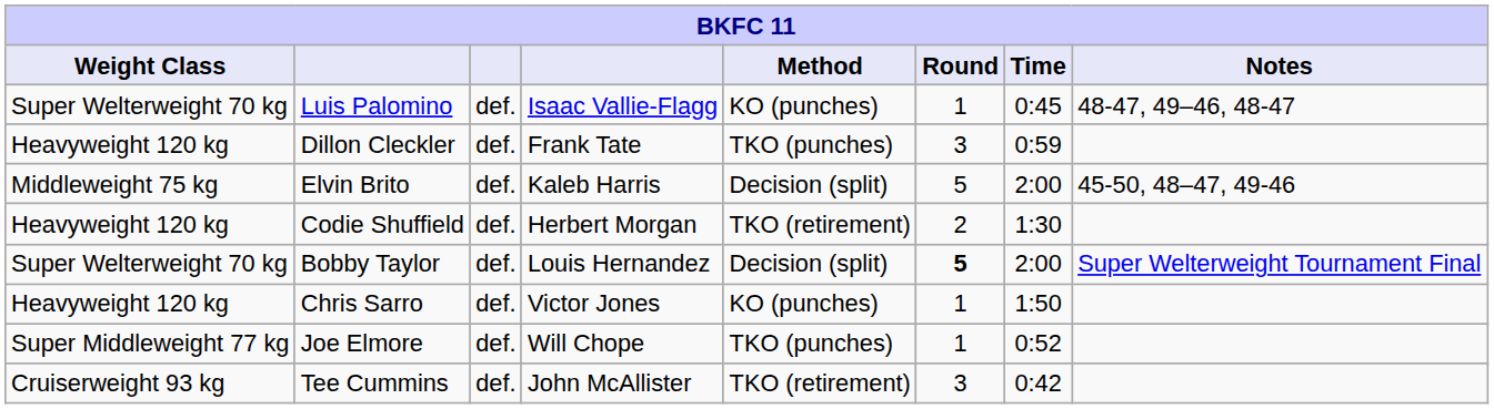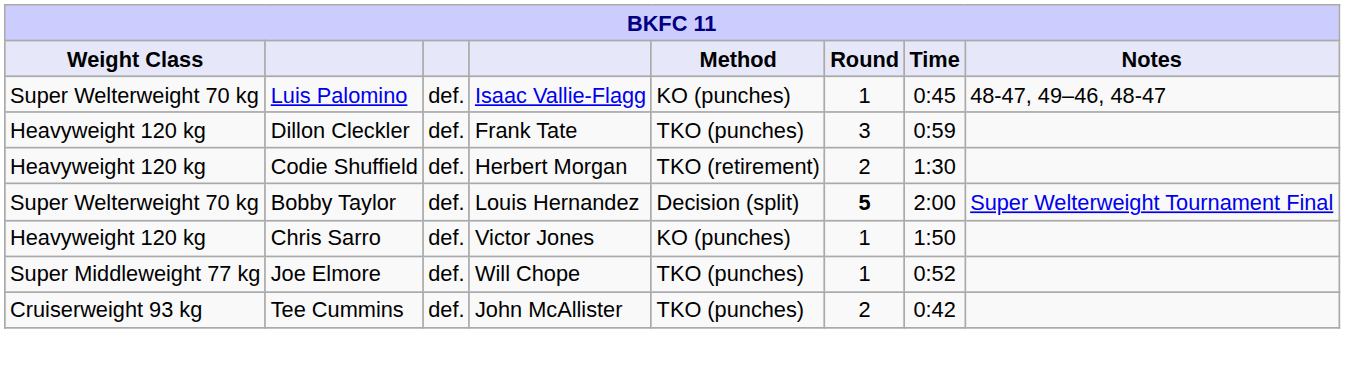- row: Middleweight 75 kg | Elvin Brito | def. | Kaleb Harris | Decision (split) | 5 | 2:00 | 45-50, 48–47, 49-46
Tee Cummins | Method: TKO (retirement) -> TKO (punches)
Tee Cummins | Round: 3 -> 2
